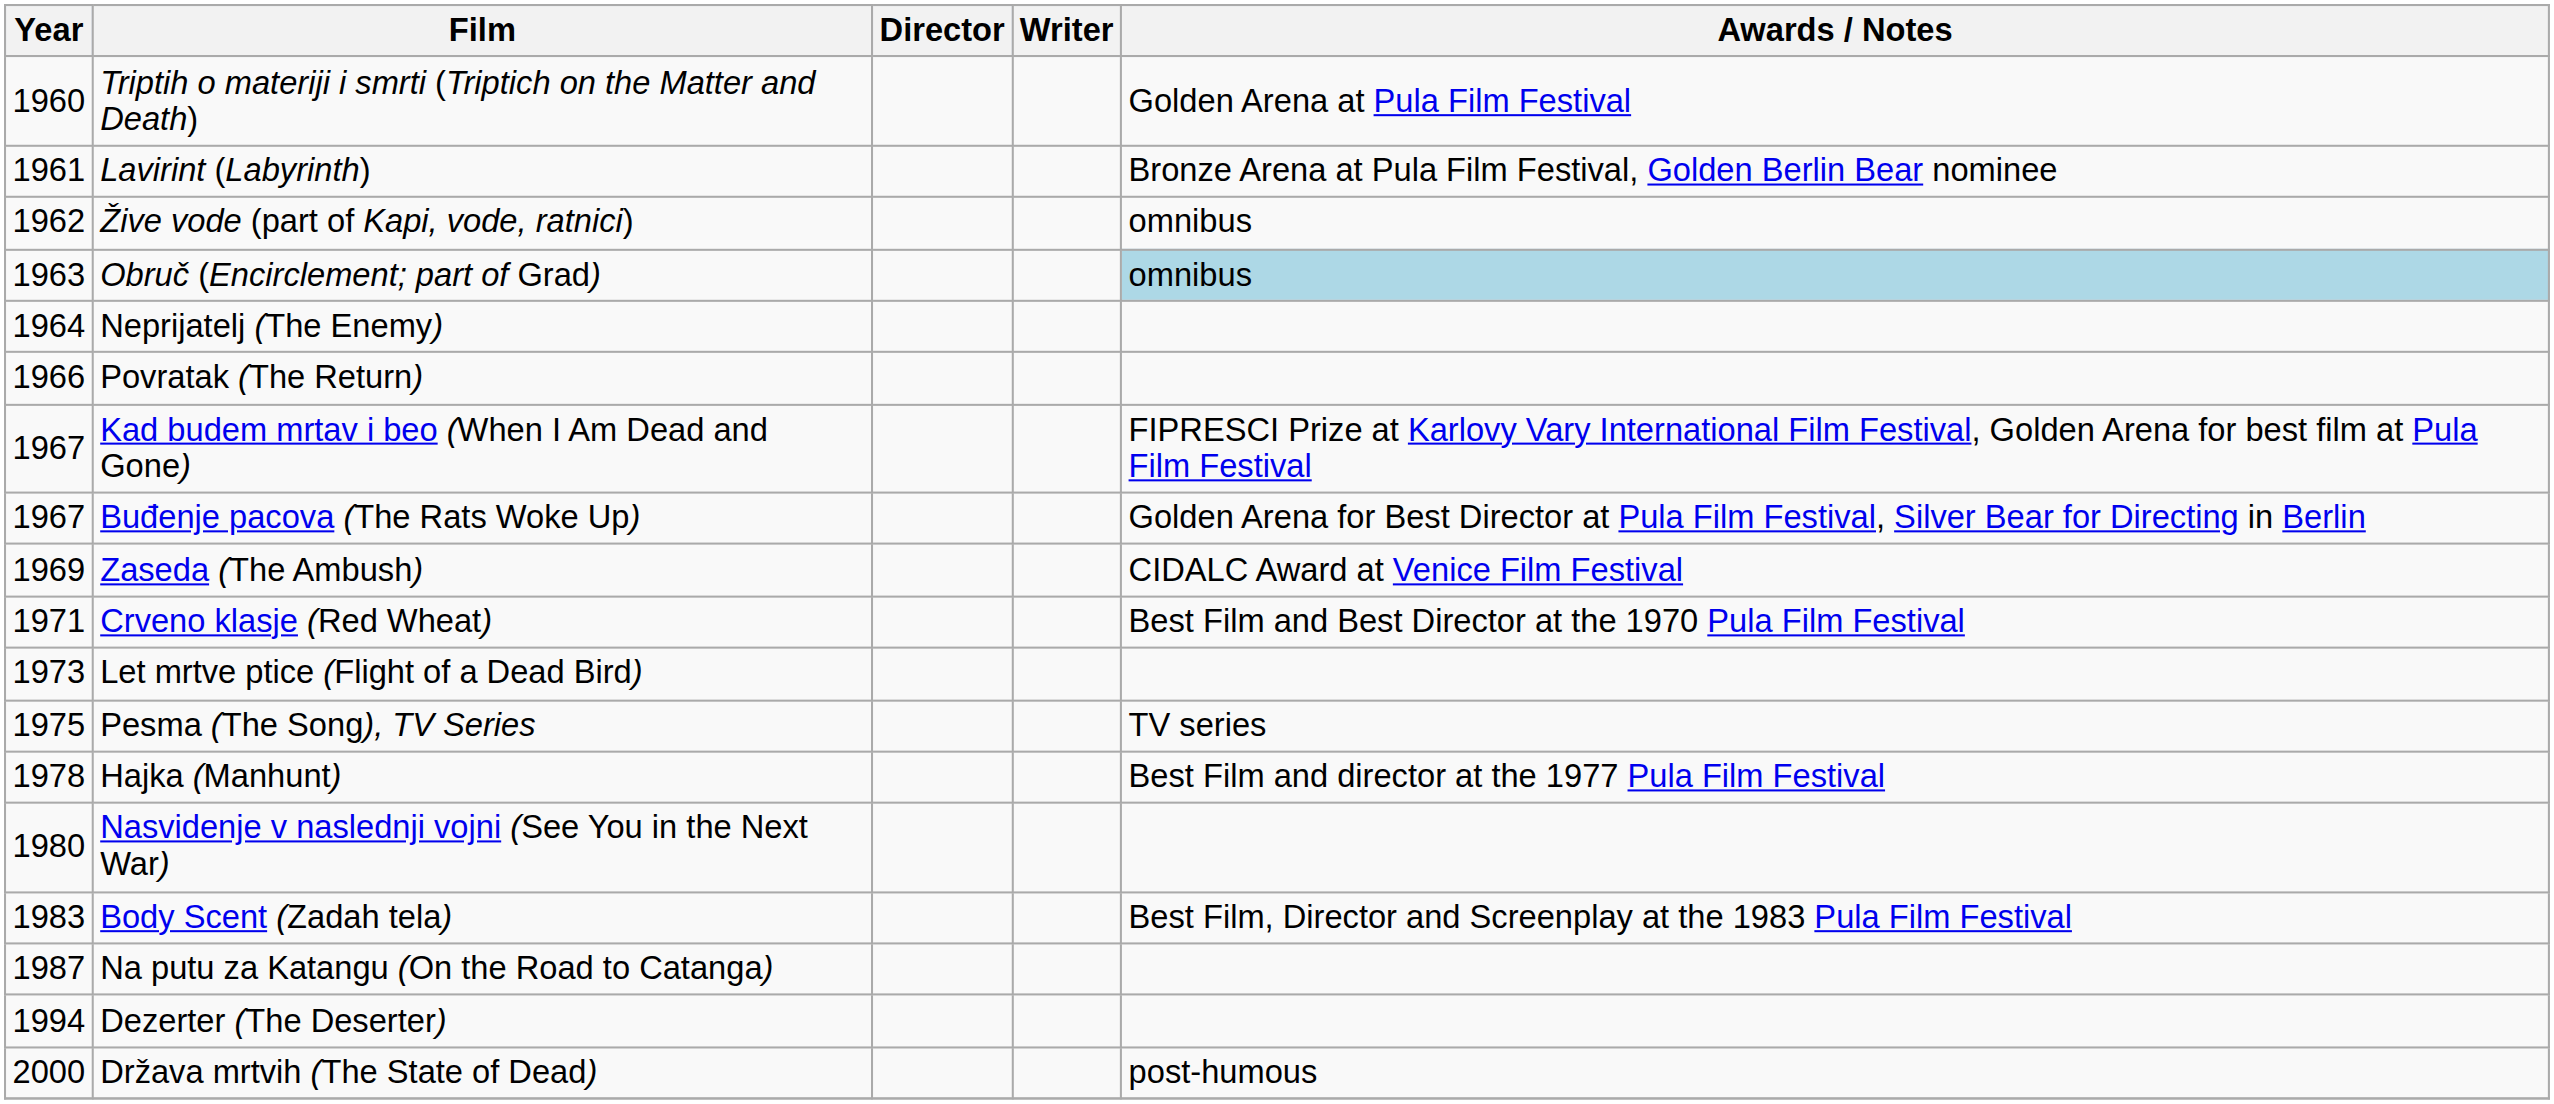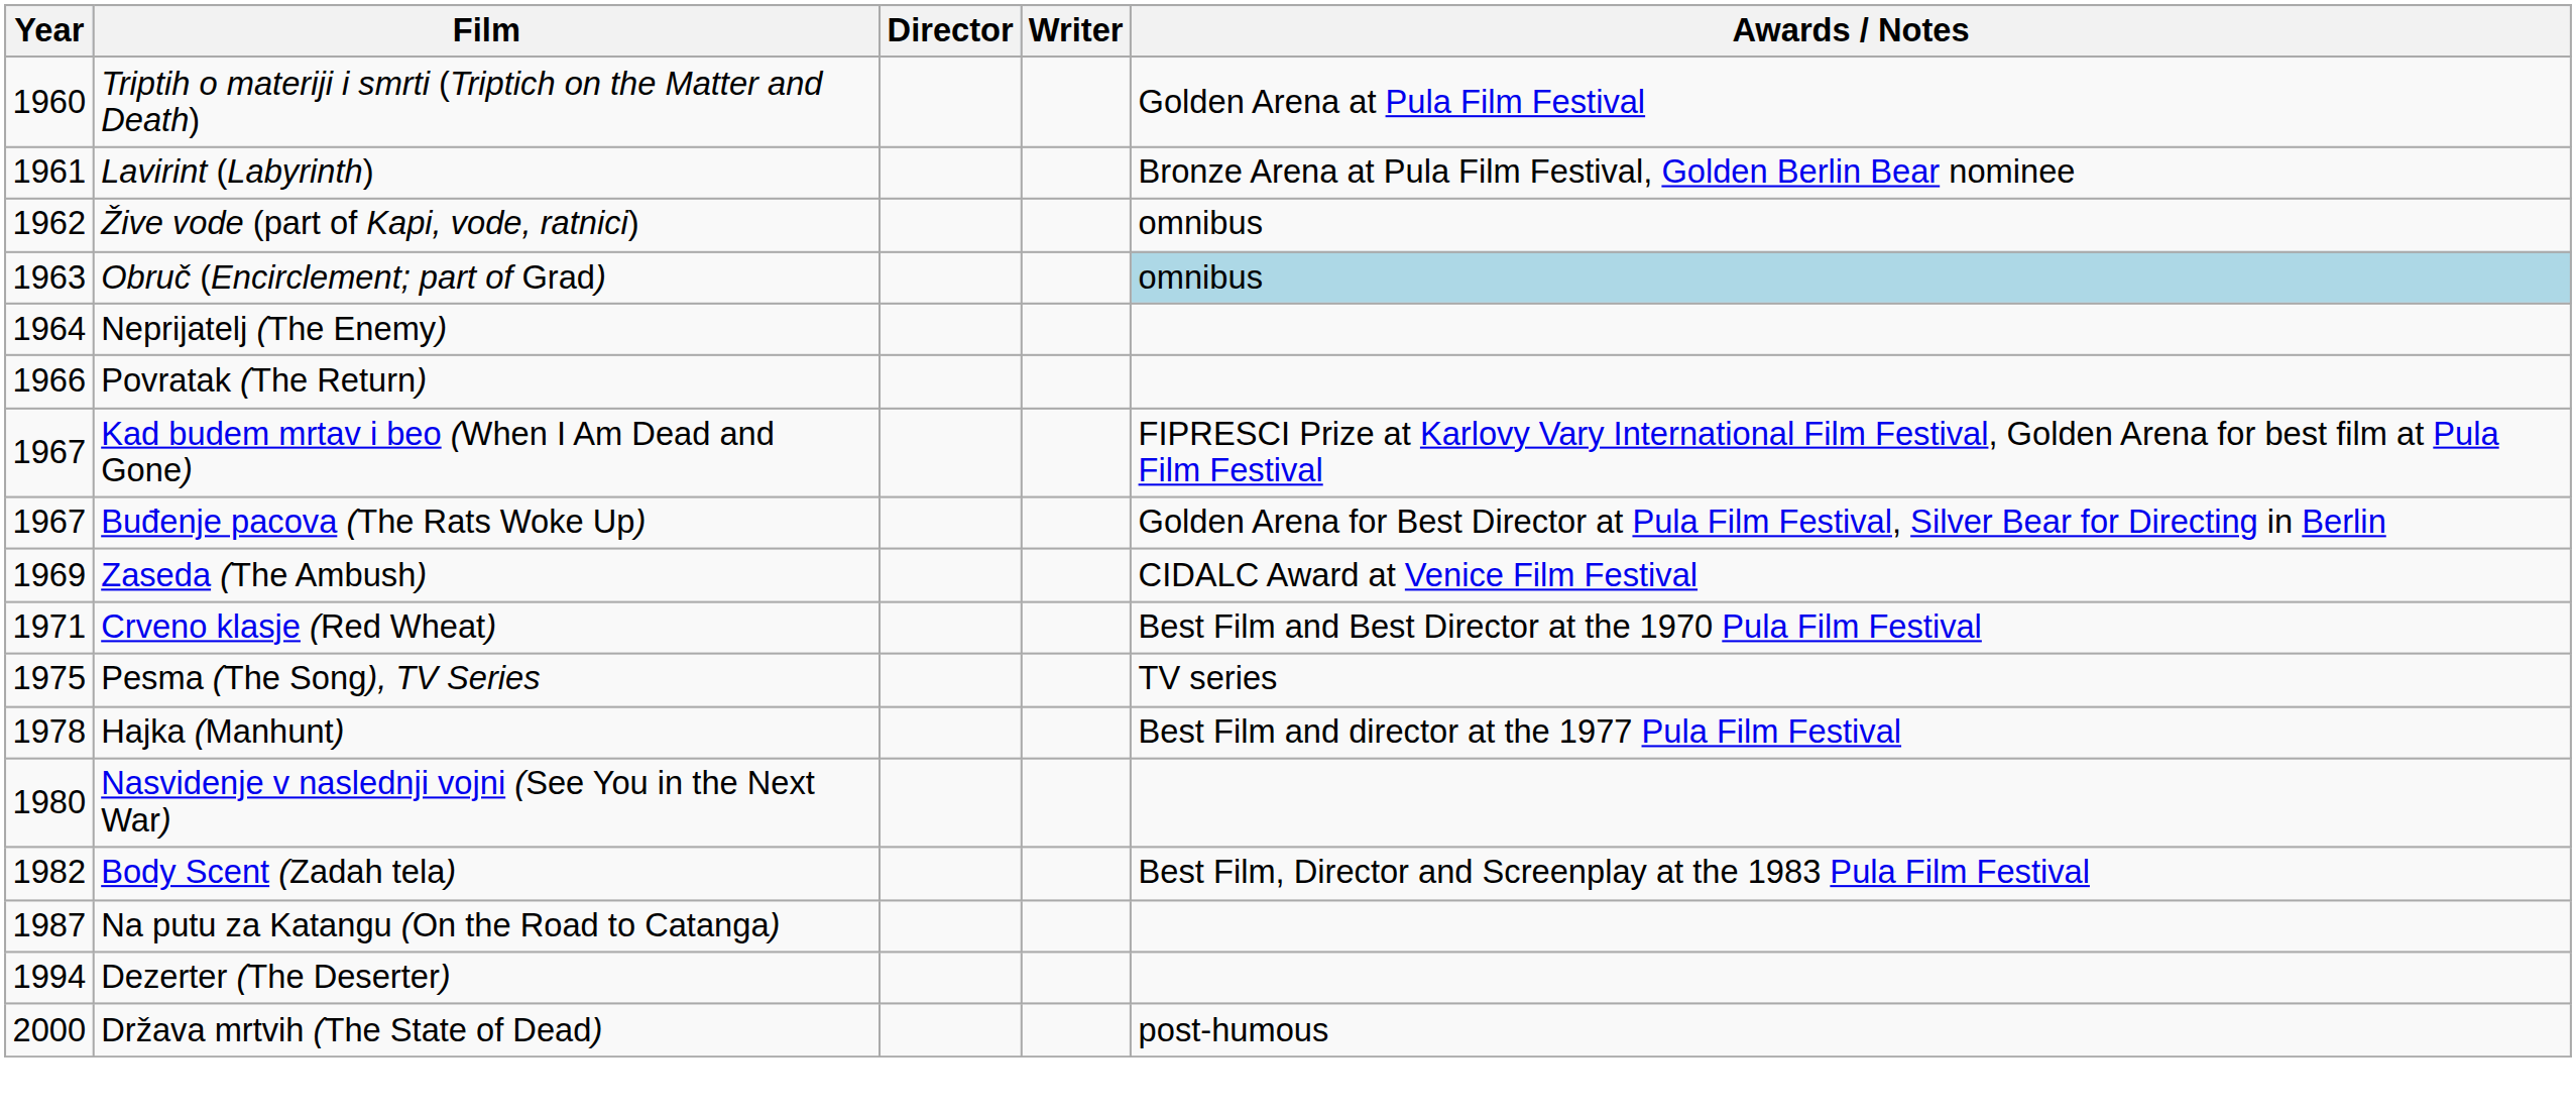- row: 1973 | Let mrtve ptice (Flight of a Dead Bird)
Body Scent (Zadah tela) | Year: 1983 -> 1982
